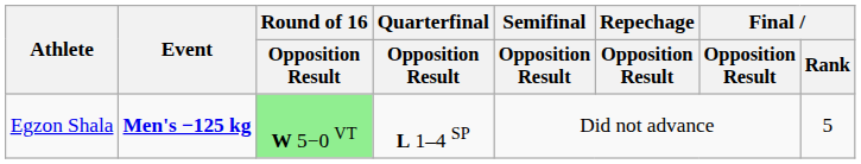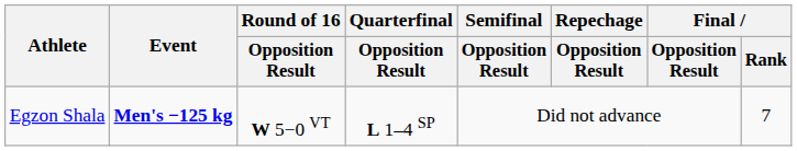Egzon Shala | Round of 16 / Opposition Result: lightgreen background -> no background
Egzon Shala | Final / Rank: 5 -> 7
